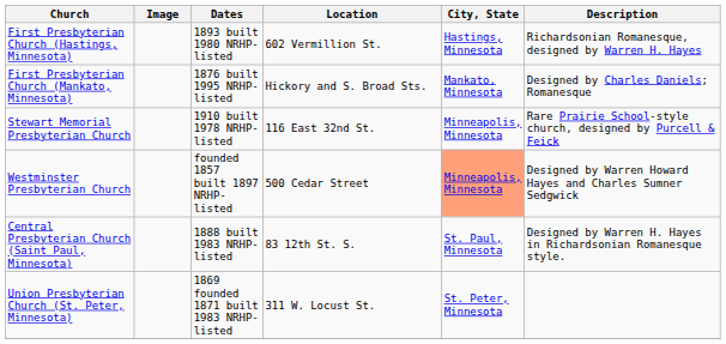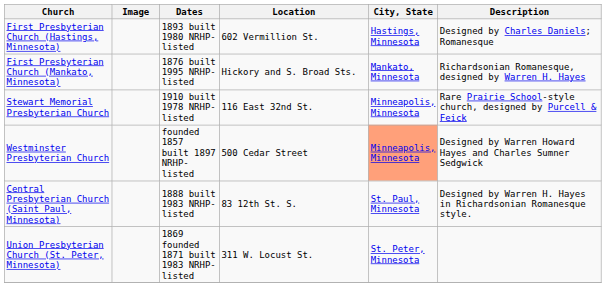First Presbyterian Church (Hastings, Minnesota) | Description: Richardsonian Romanesque, designed by Warren H. Hayes -> Designed by Charles Daniels; Romanesque
First Presbyterian Church (Mankato, Minnesota) | Description: Designed by Charles Daniels; Romanesque -> Richardsonian Romanesque, designed by Warren H. Hayes
